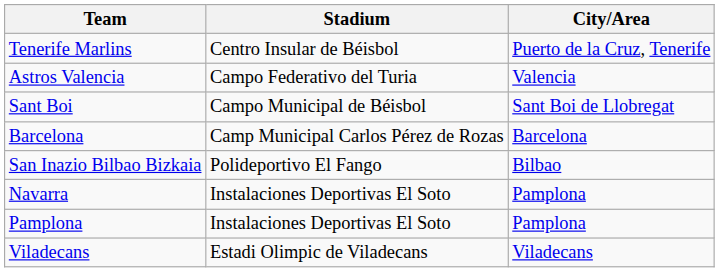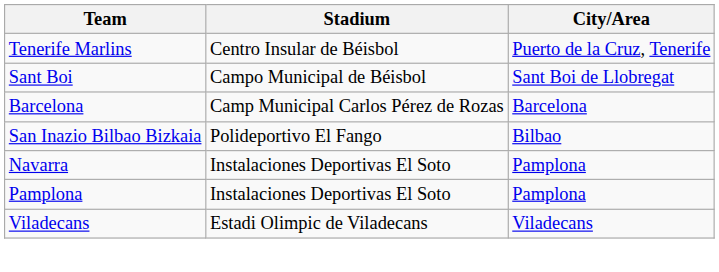- row: Astros Valencia | Campo Federativo del Turia | Valencia
